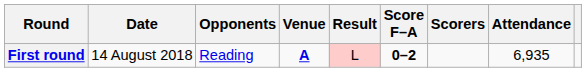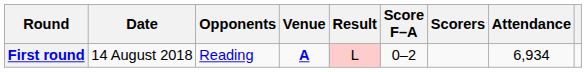First round | Score F–A: bold -> normal
First round | Attendance: 6,935 -> 6,934
